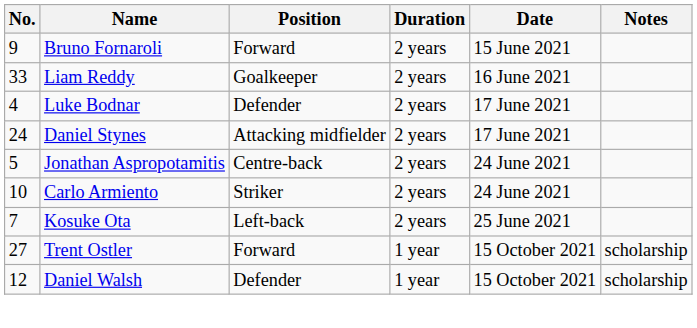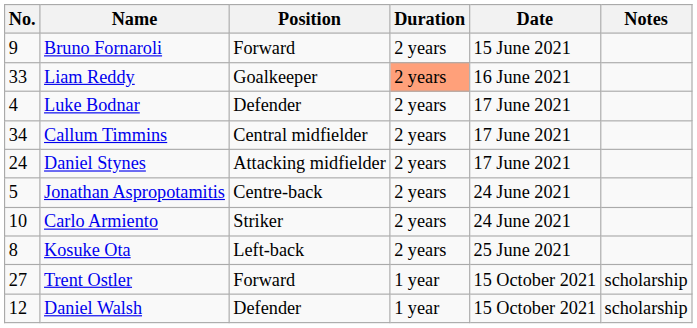Liam Reddy | Duration: no background -> lightsalmon background
+ row: 34 | Callum Timmins | Central midfielder | 2 years | 17 June 2021
Kosuke Ota | No.: 7 -> 8
